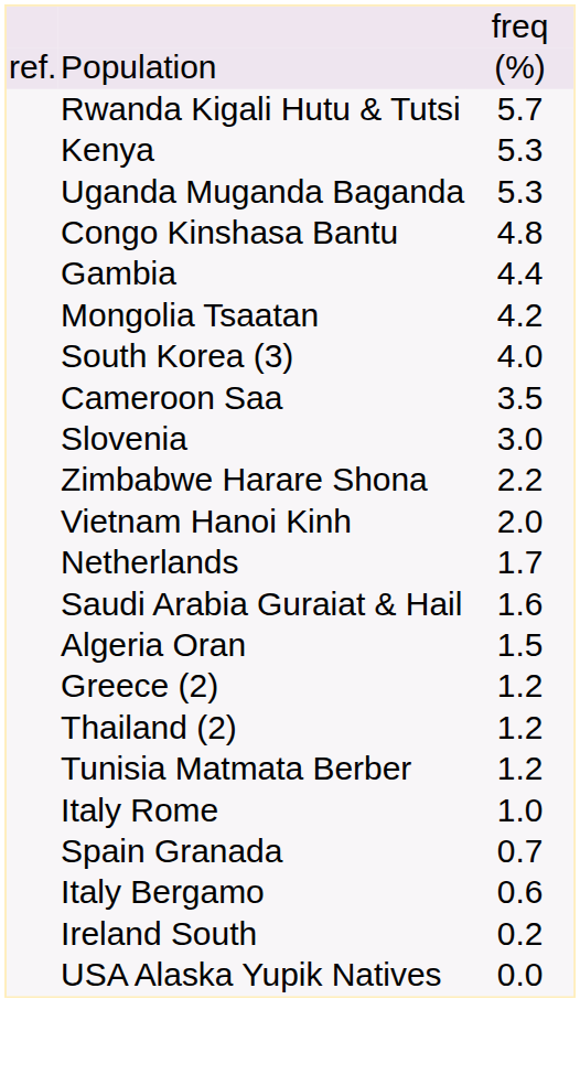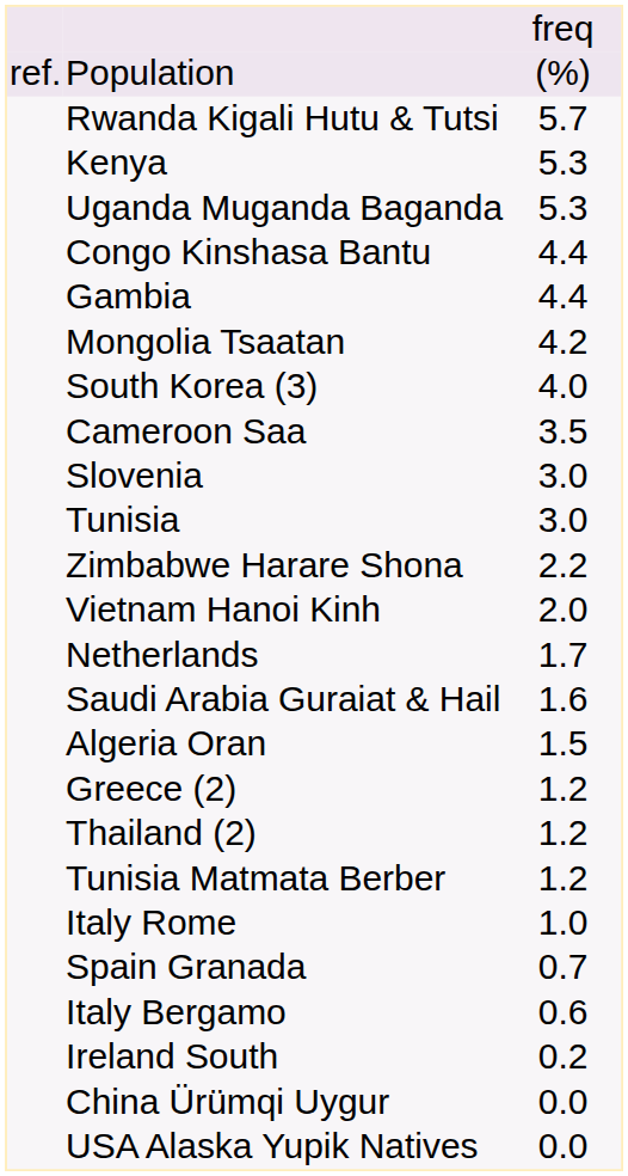Congo Kinshasa Bantu | column 3: 4.8 -> 4.4
+ row: Tunisia | 3.0
+ row: China Ürümqi Uygur | 0.0
